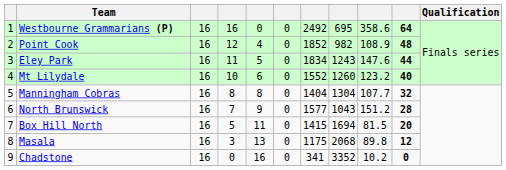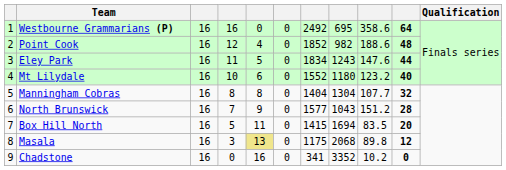Point Cook | column 9: 108.9 -> 188.6
Mt Lilydale | column 8: 1260 -> 1180
Box Hill North | column 9: 81.5 -> 83.5
Masala | column 5: no background -> khaki background
